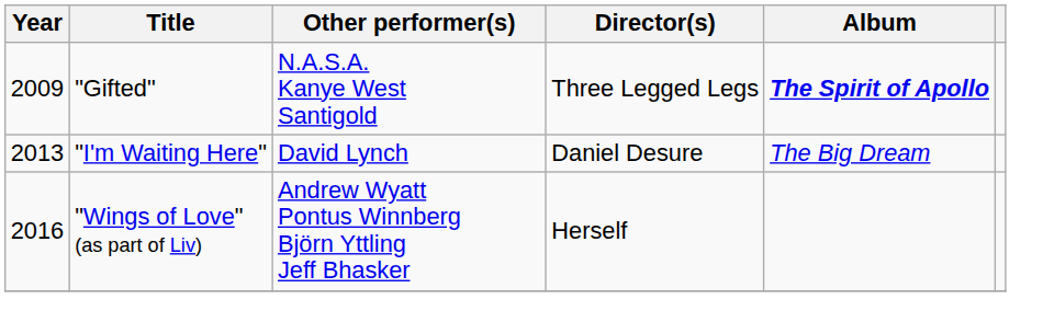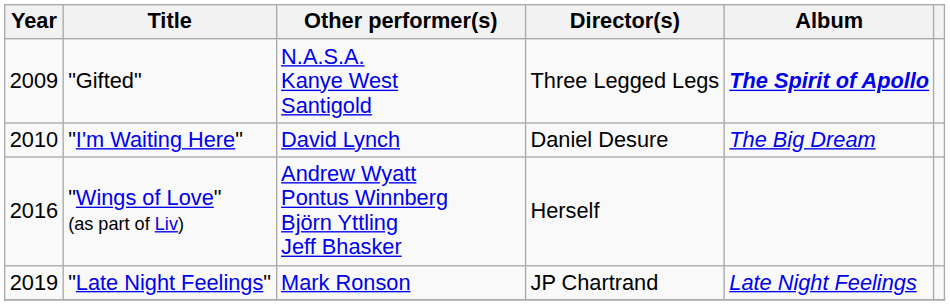"I'm Waiting Here" | Year: 2013 -> 2010
+ row: 2019 | "Late Night Feelings" | Mark Ronson | JP Chartrand | Late Night Feelings
